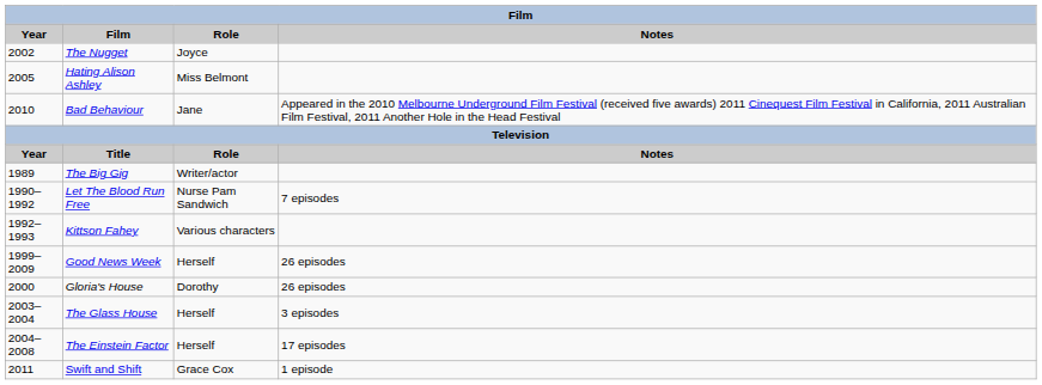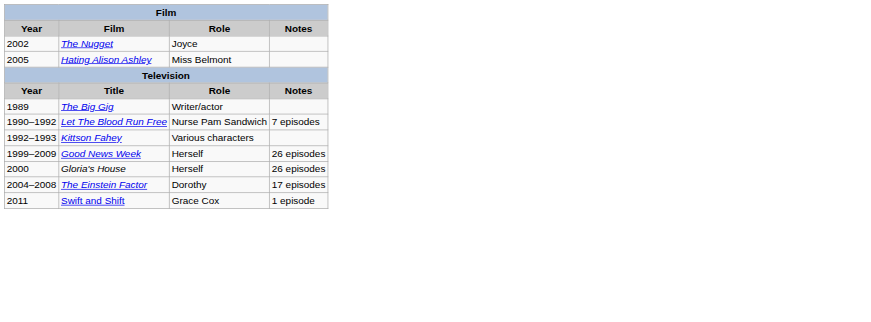- row: 2010 | Bad Behaviour | Jane | Appeared in the 2010 Melbourne Underground Film Festival (received five awards) 2011 Cinequest Film Festival in California, 2011 Australian Film Festival, 2011 Another Hole in the Head Festival
Gloria's House | Role: Dorothy -> Herself
- row: 2003–2004 | The Glass House | Herself | 3 episodes
The Einstein Factor | Role: Herself -> Dorothy
